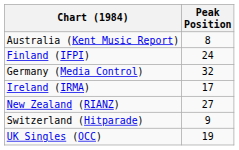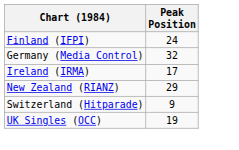- row: Australia (Kent Music Report) | 8
New Zealand (RIANZ) | Peak Position: 27 -> 29
